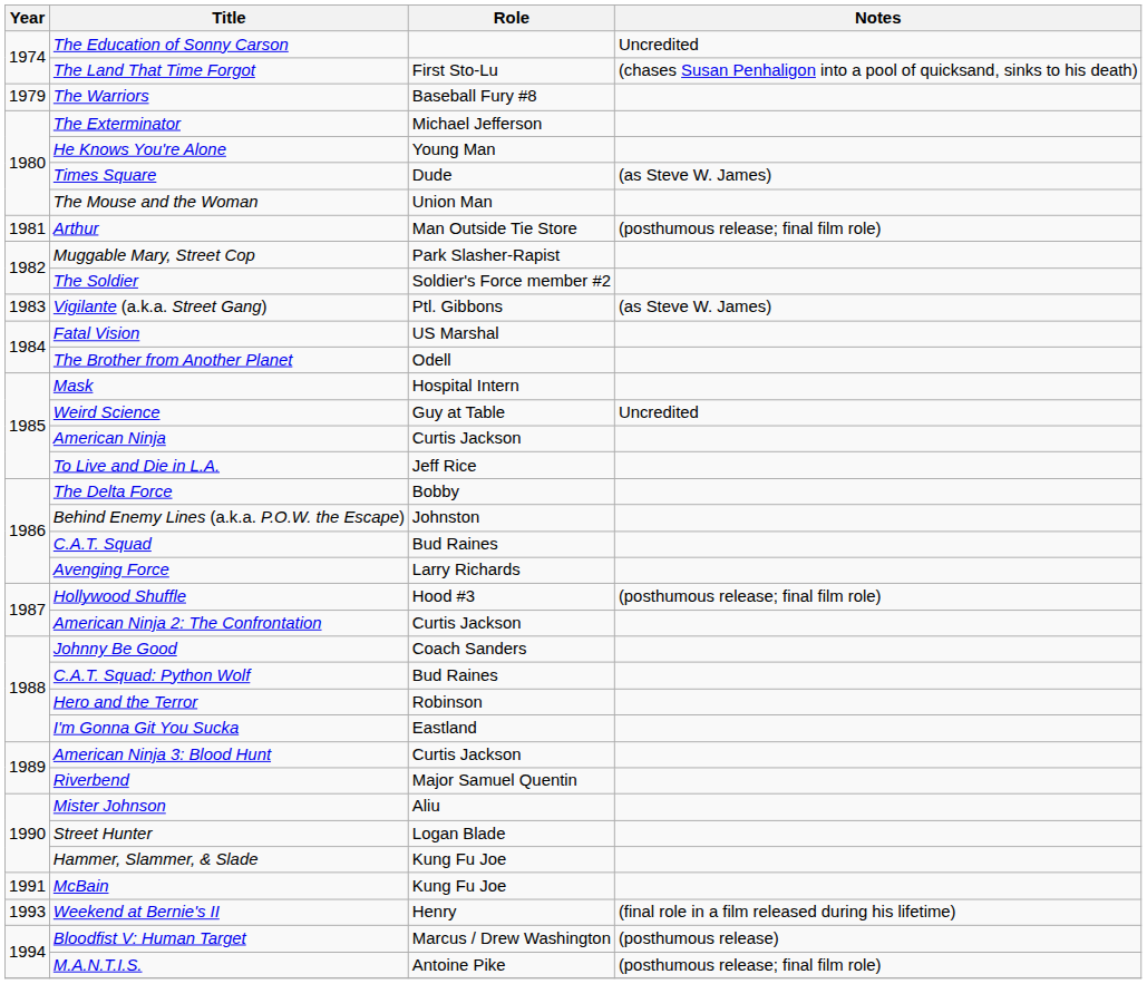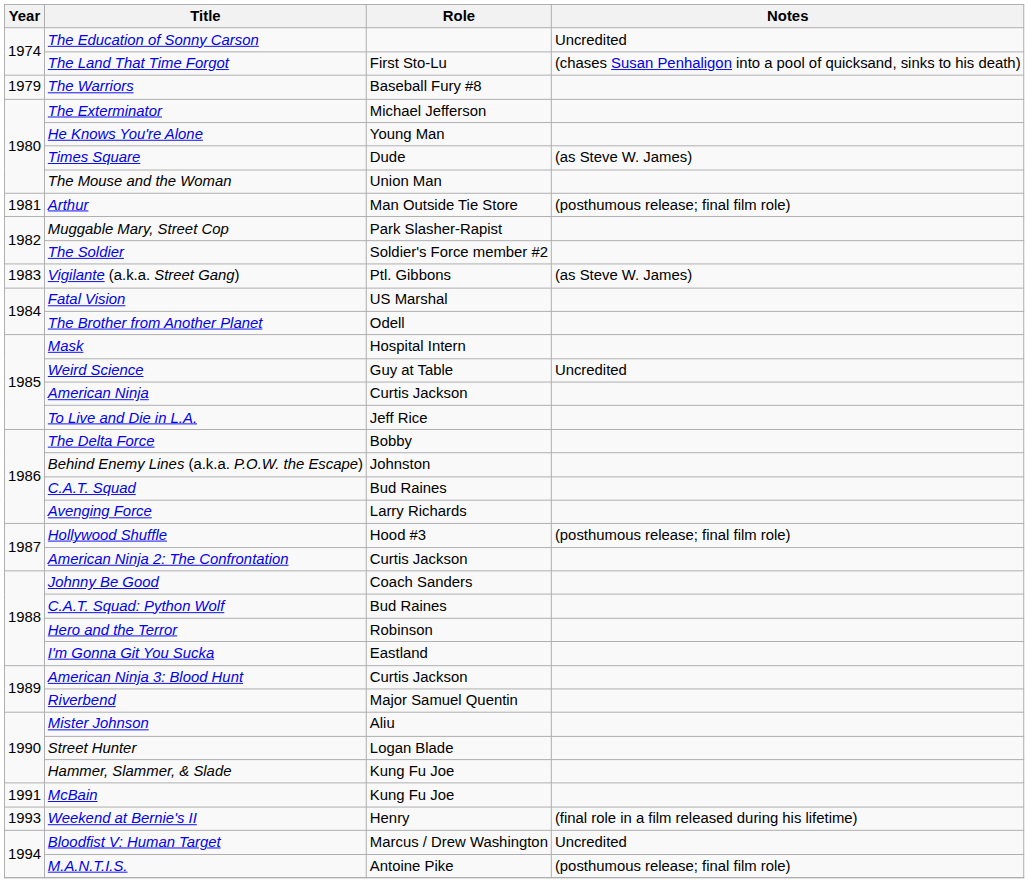Bloodfist V: Human Target | Notes: (posthumous release) -> Uncredited
